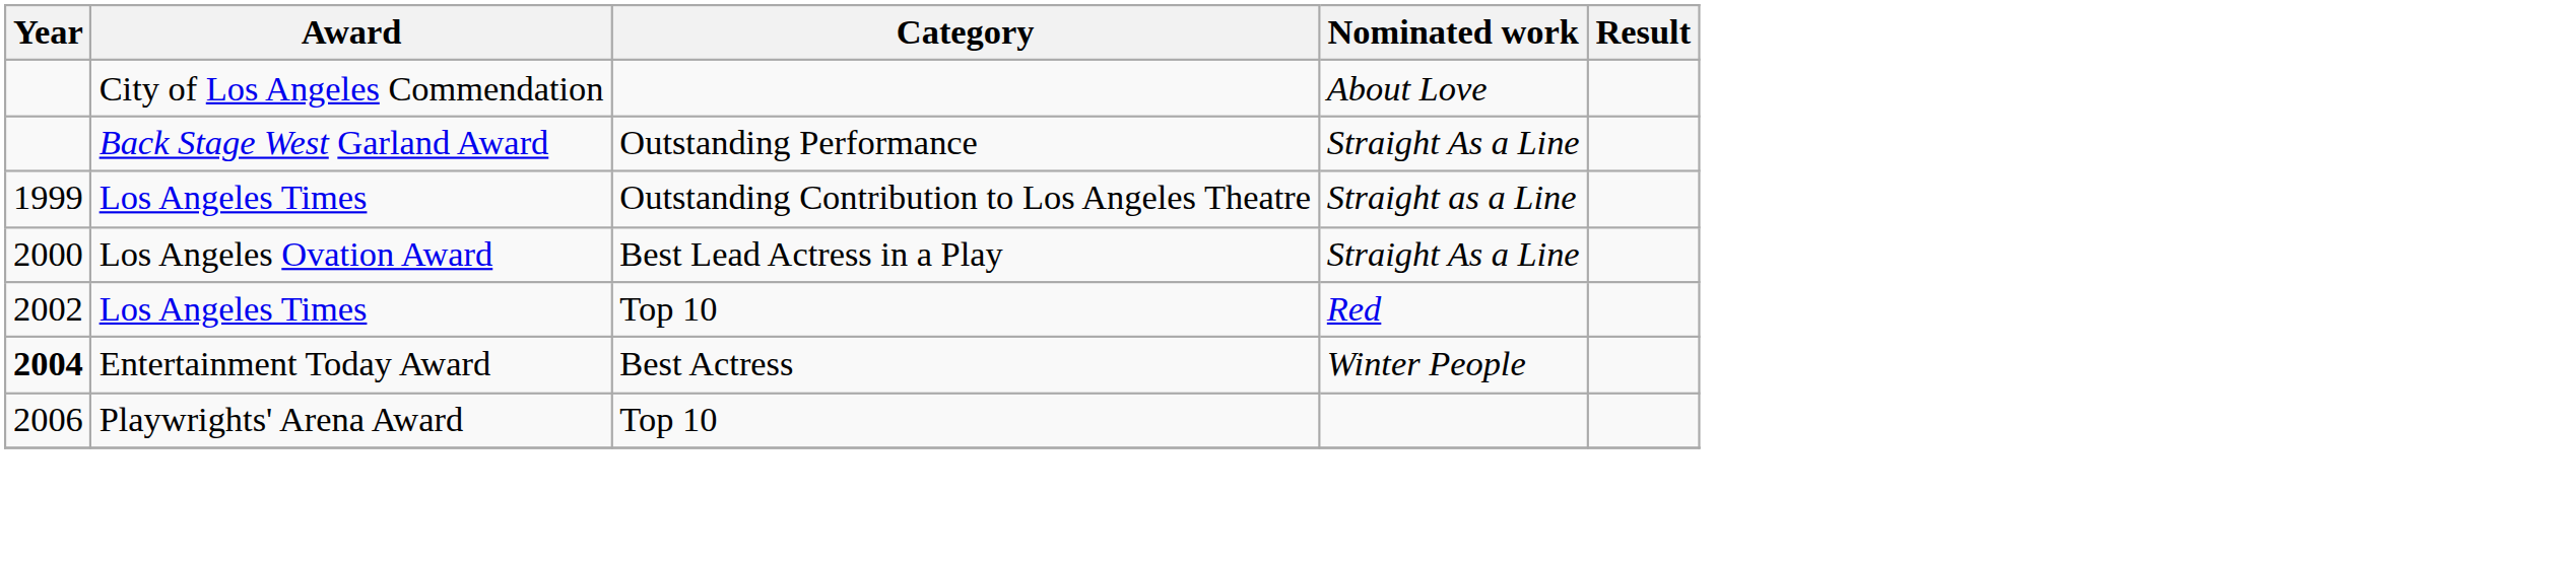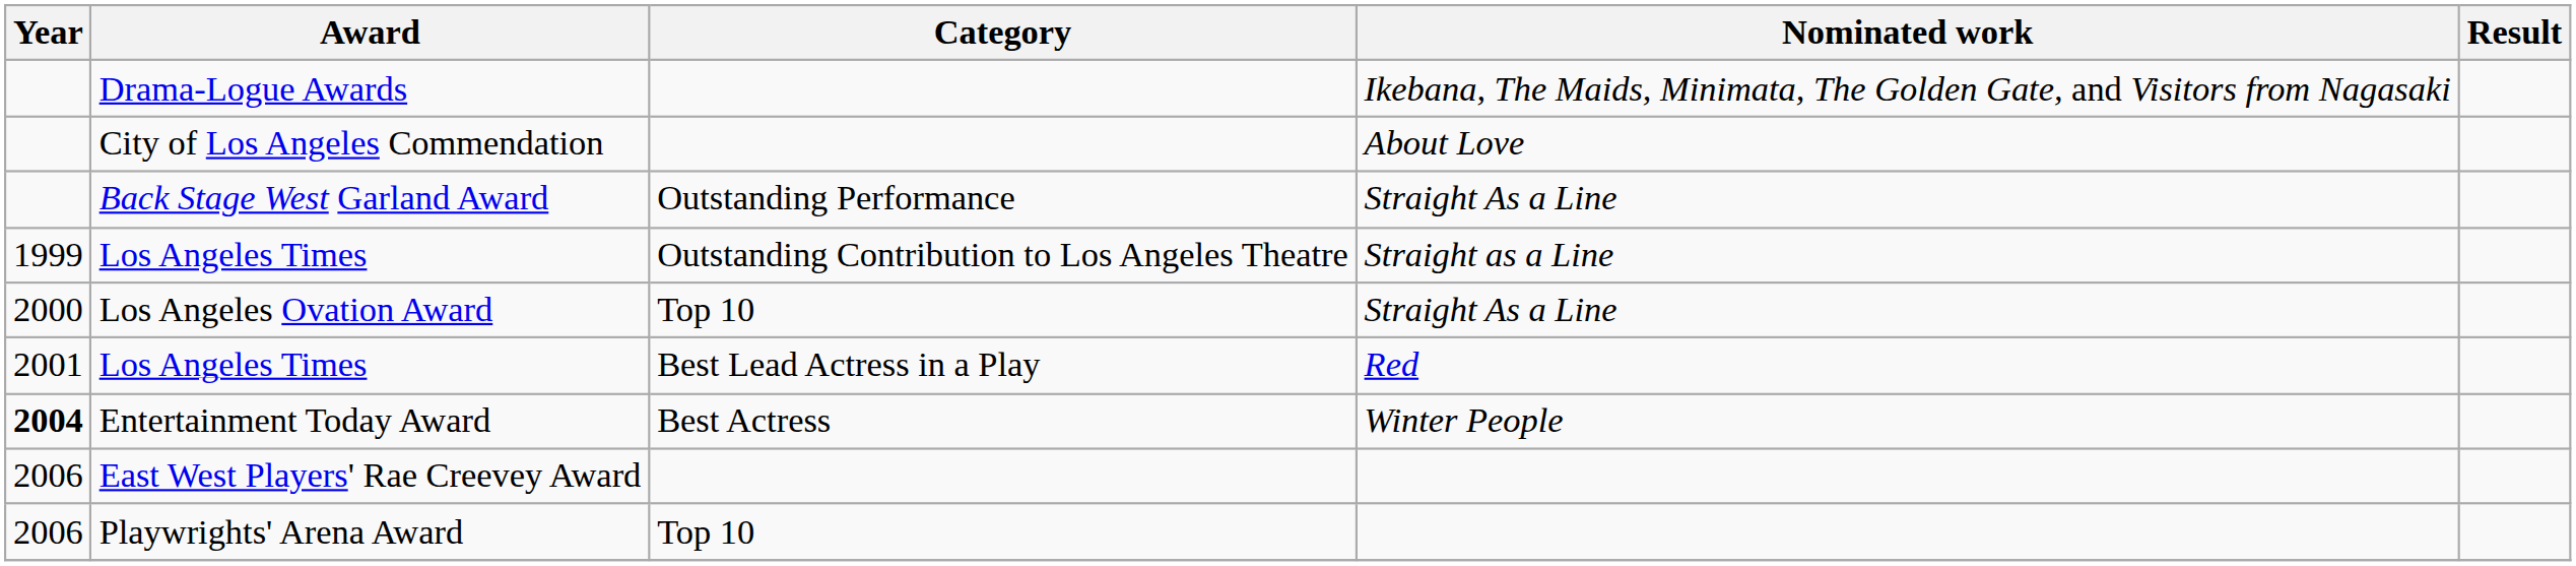+ row: Drama-Logue Awards | Ikebana, The Maids, Minimata, The Golden Gate, and Visitors from Nagasaki
Los Angeles Ovation Award | Category: Best Lead Actress in a Play -> Top 10
Los Angeles Times / Red | Year: 2002 -> 2001
Los Angeles Times / Red | Category: Top 10 -> Best Lead Actress in a Play
+ row: 2006 | East West Players' Rae Creevey Award
